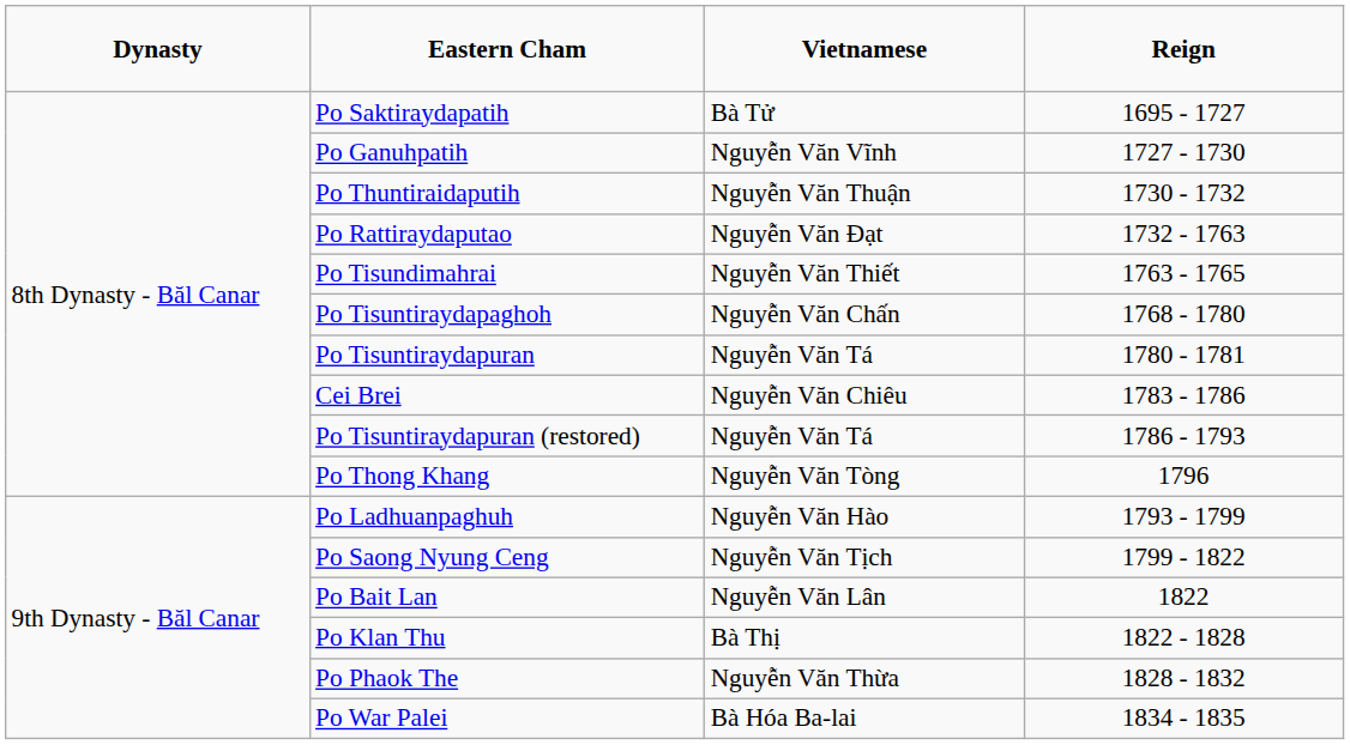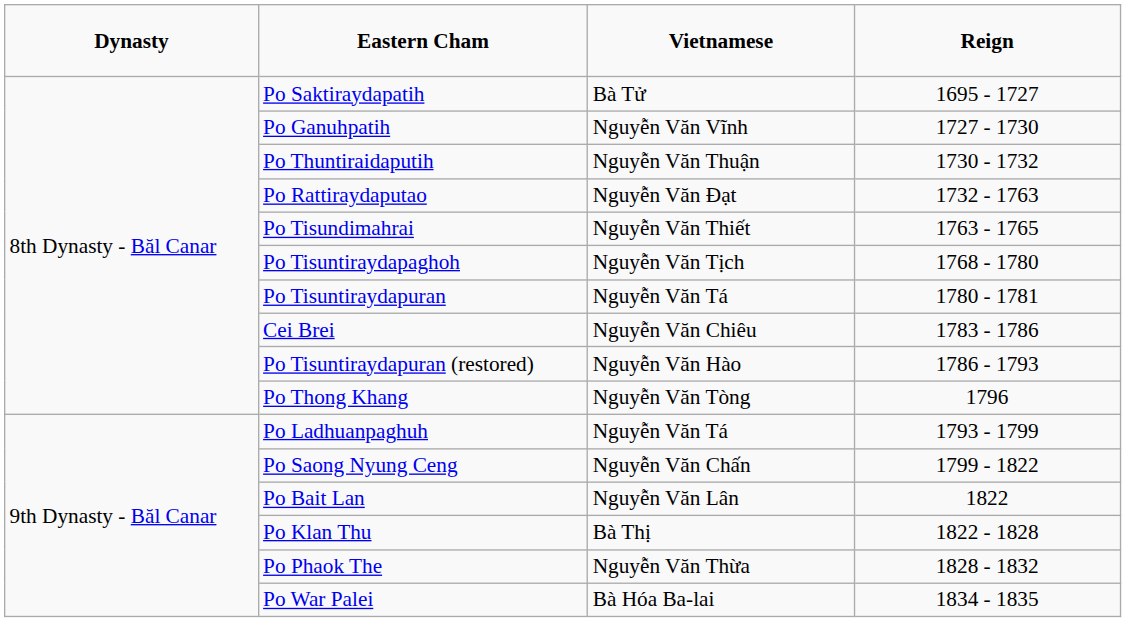Po Tisuntiraydapaghoh | column 3: Nguyễn Văn Chấn -> Nguyễn Văn Tịch
Po Tisuntiraydapuran (restored) | column 3: Nguyễn Văn Tá -> Nguyễn Văn Hào
Po Ladhuanpaghuh | column 3: Nguyễn Văn Hào -> Nguyễn Văn Tá
Po Saong Nyung Ceng | column 3: Nguyễn Văn Tịch -> Nguyễn Văn Chấn
